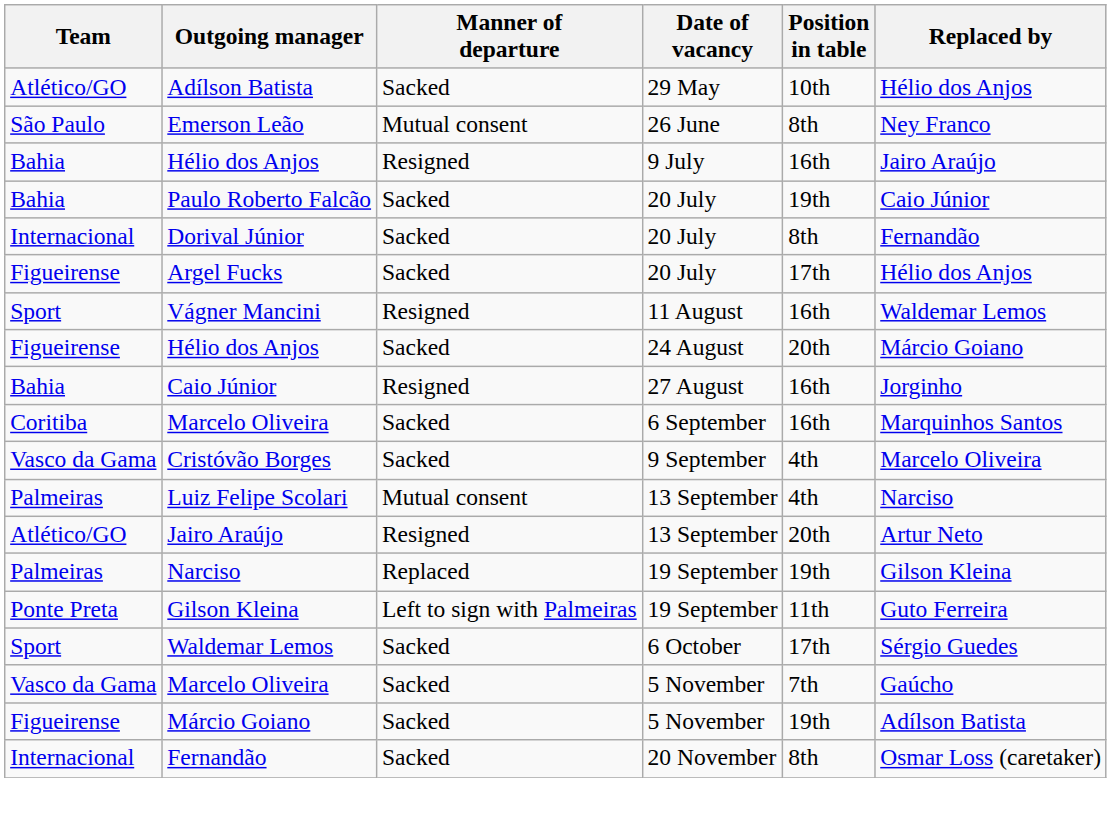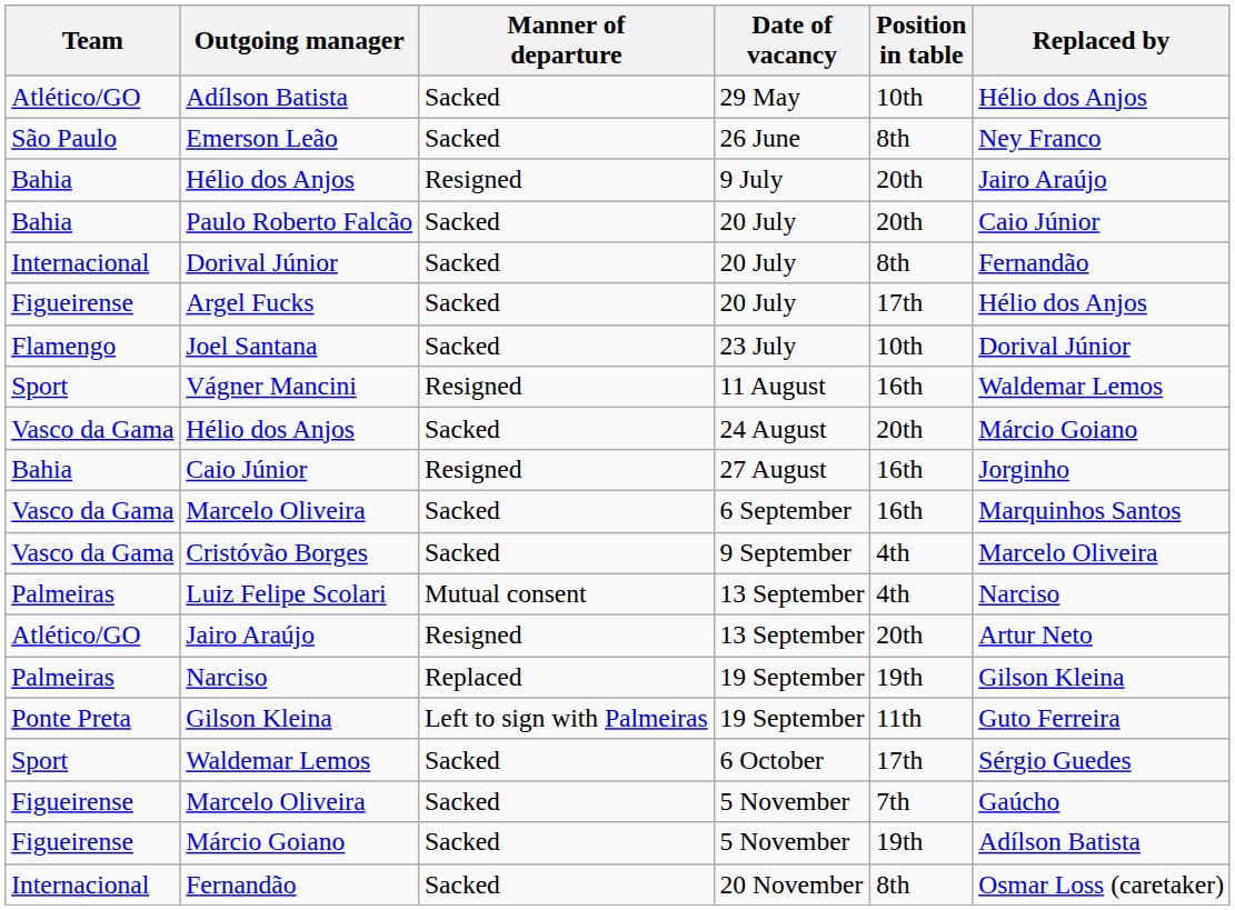Emerson Leão | Manner of departure: Mutual consent -> Sacked
Hélio dos Anjos / 9 July | Position in table: 16th -> 20th
Paulo Roberto Falcão | Position in table: 19th -> 20th
+ row: Flamengo | Joel Santana | Sacked | 23 July | 10th | Dorival Júnior
Hélio dos Anjos / 24 August | Team: Figueirense -> Vasco da Gama
Marcelo Oliveira / 6 September | Team: Coritiba -> Vasco da Gama
Marcelo Oliveira / 5 November | Team: Vasco da Gama -> Figueirense
